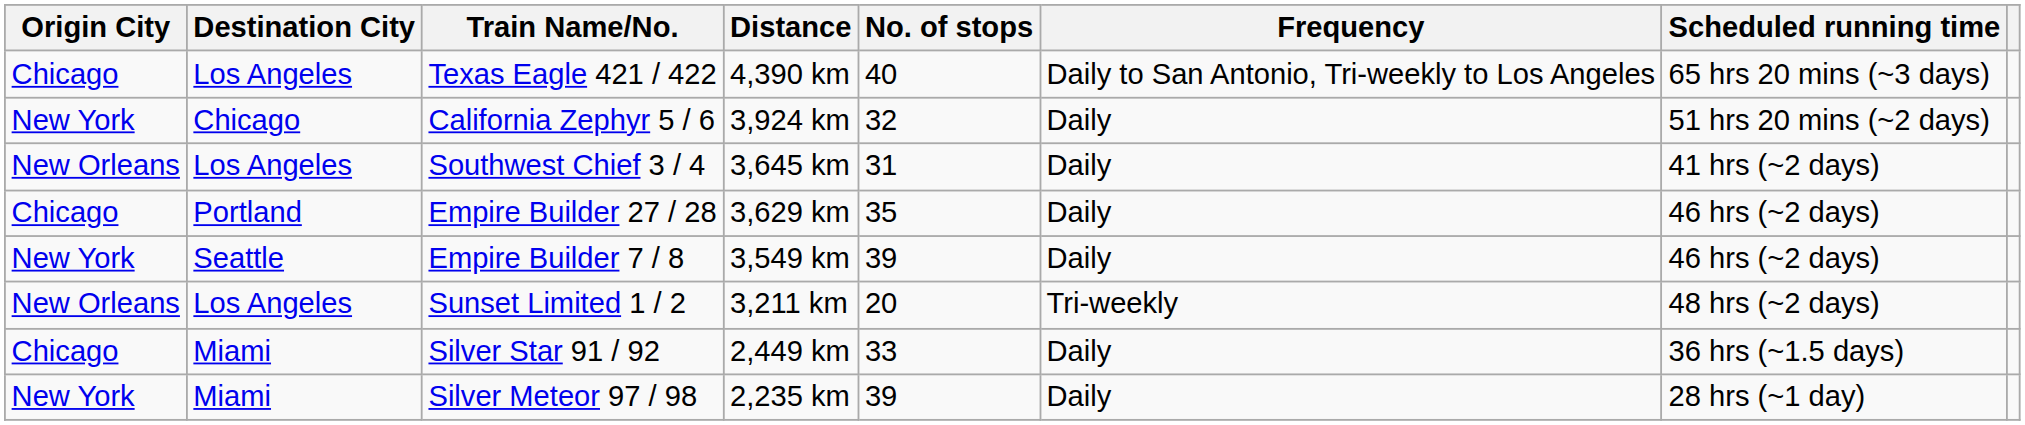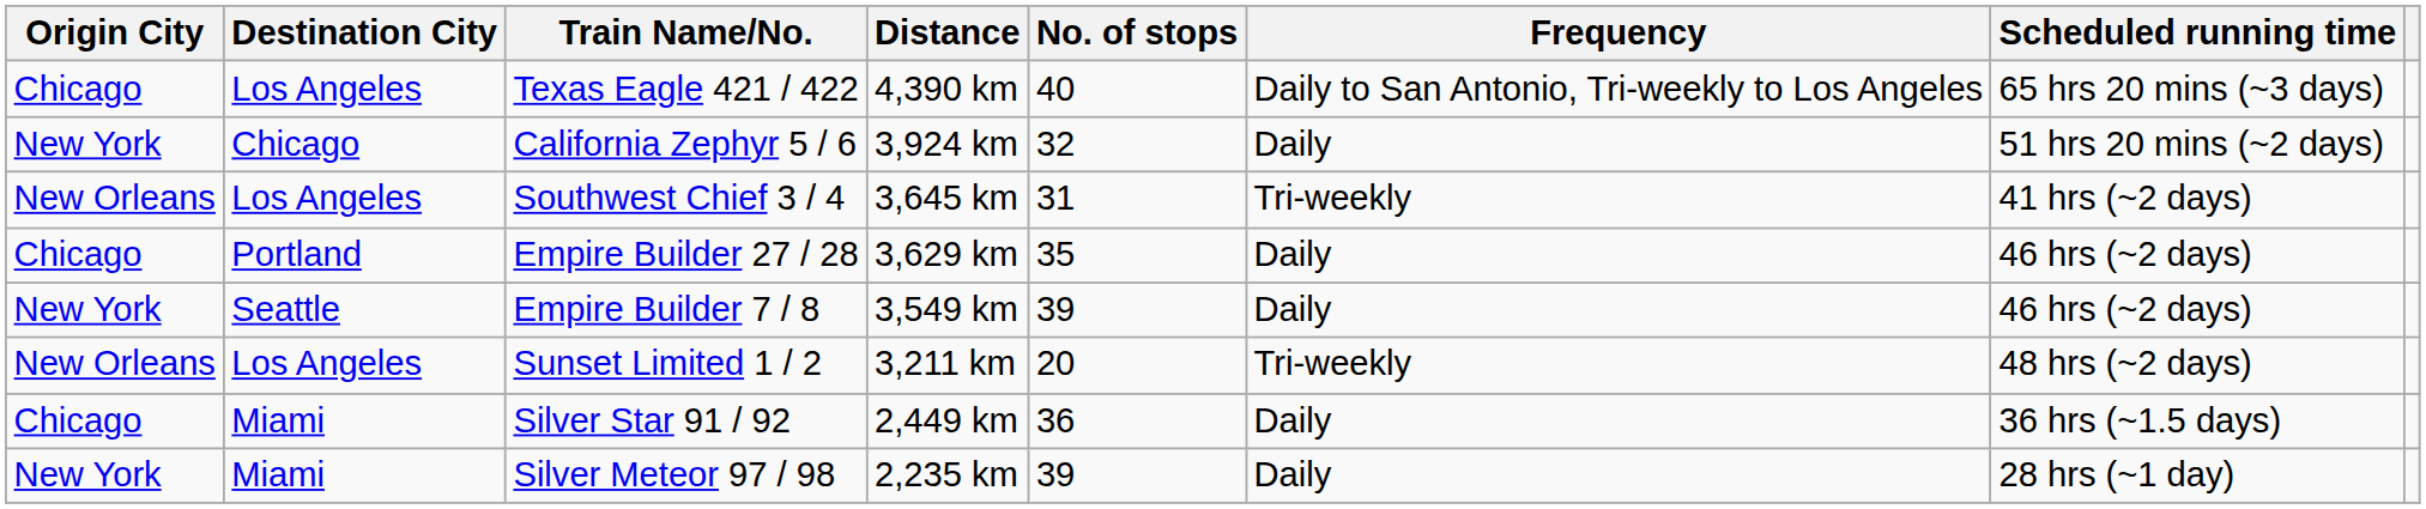Southwest Chief 3 / 4 | Frequency: Daily -> Tri-weekly
Silver Star 91 / 92 | No. of stops: 33 -> 36
